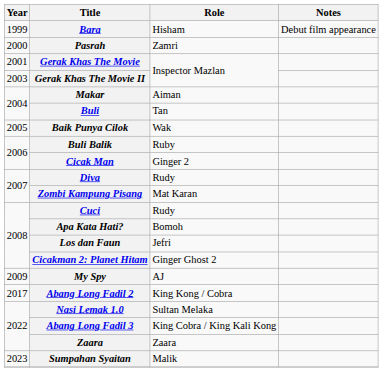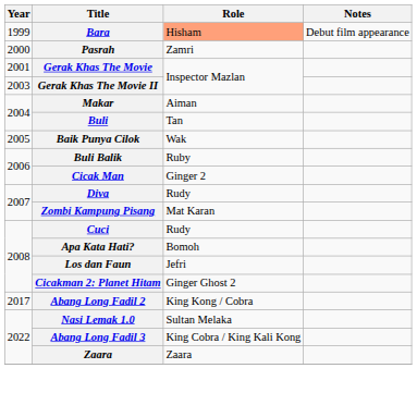Bara | Role: no background -> lightsalmon background
- row: 2009 | My Spy | AJ
- row: 2023 | Sumpahan Syaitan | Malik
